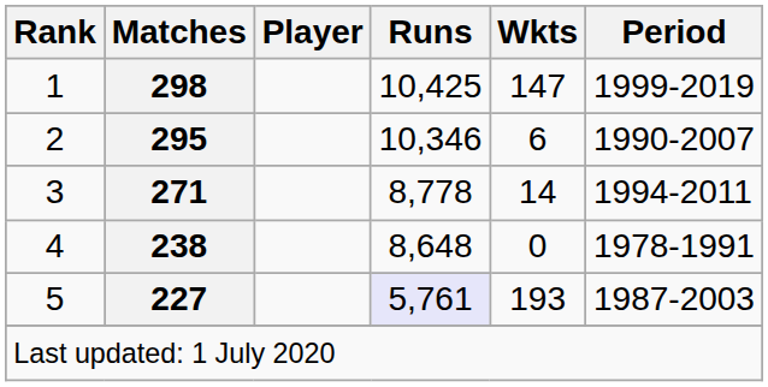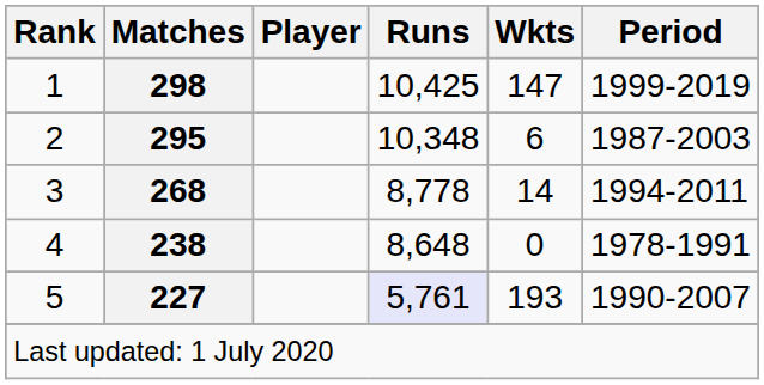2 | Runs: 10,346 -> 10,348
2 | Period: 1990-2007 -> 1987-2003
3 | Matches: 271 -> 268
5 | Period: 1987-2003 -> 1990-2007
